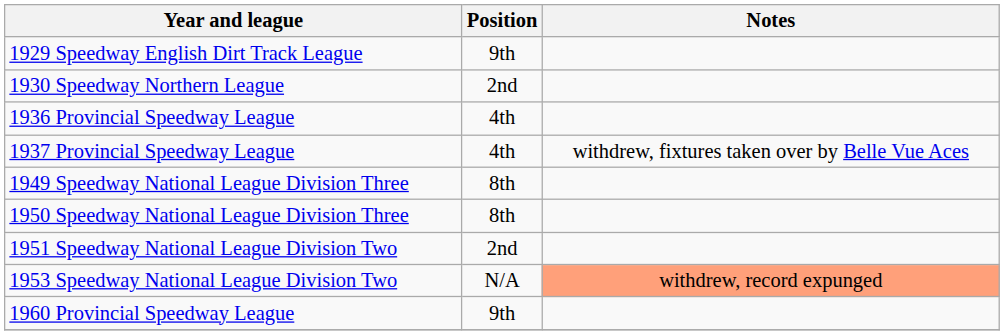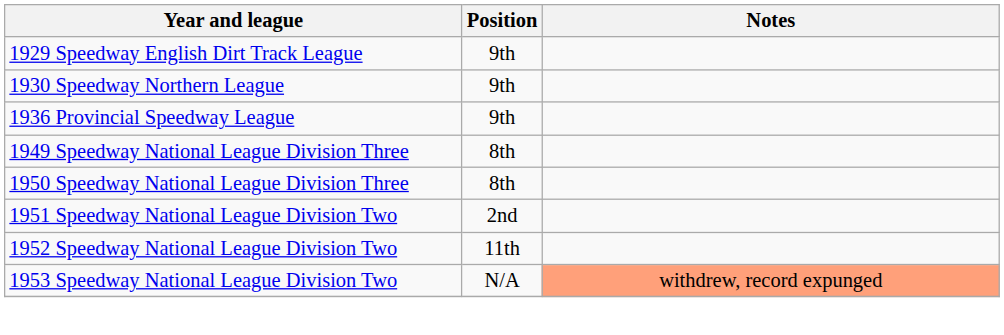1930 Speedway Northern League | Position: 2nd -> 9th
1936 Provincial Speedway League | Position: 4th -> 9th
- row: 1937 Provincial Speedway League | 4th | withdrew, fixtures taken over by Belle Vue Aces
+ row: 1952 Speedway National League Division Two | 11th
- row: 1960 Provincial Speedway League | 9th
